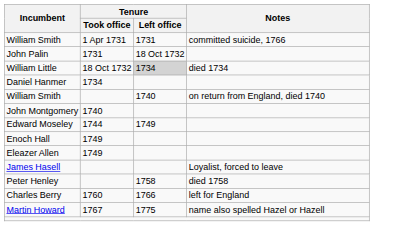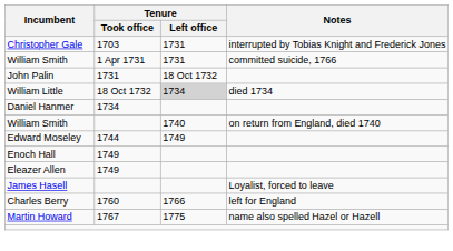+ row: Christopher Gale | 1703 | 1731 | interrupted by Tobias Knight and Frederick Jones
- row: John Montgomery | 1740
- row: Peter Henley | 1758 | died 1758
